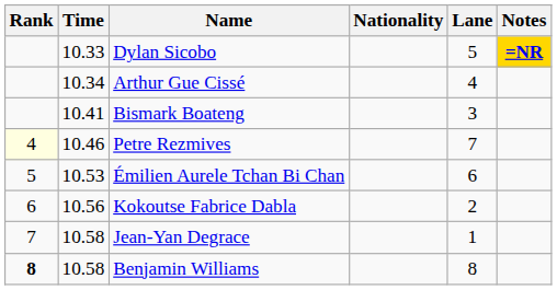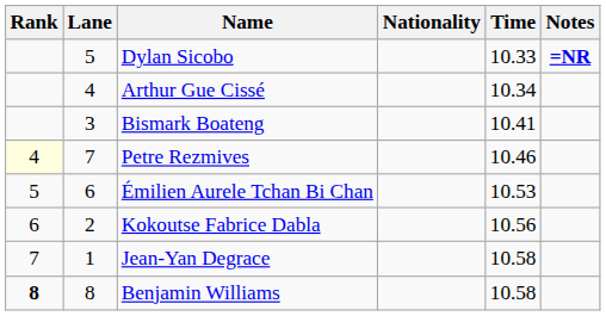columns swapped: Lane <-> Time
Dylan Sicobo | Notes: gold background -> no background
